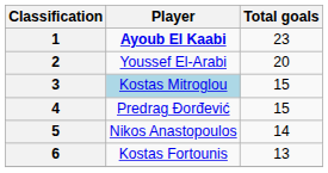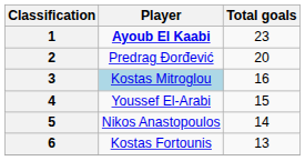2 | Player: Youssef El-Arabi -> Predrag Đorđević
3 | Total goals: 15 -> 16
4 | Player: Predrag Đorđević -> Youssef El-Arabi
